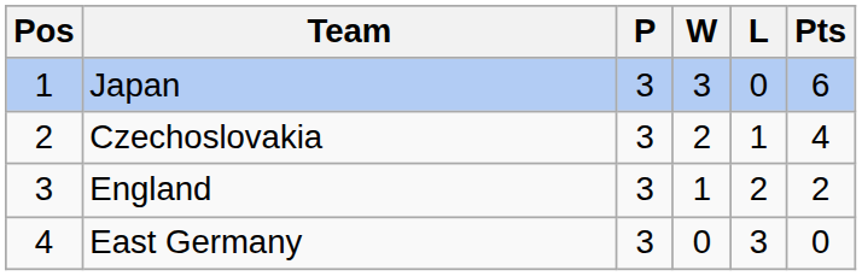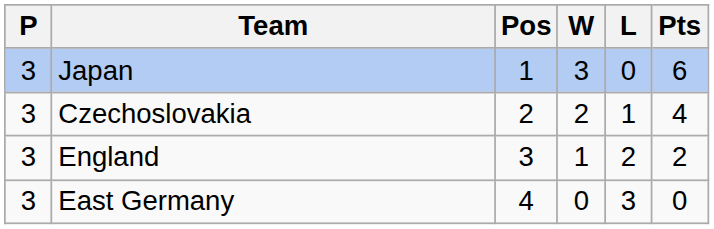columns swapped: Pos <-> P
